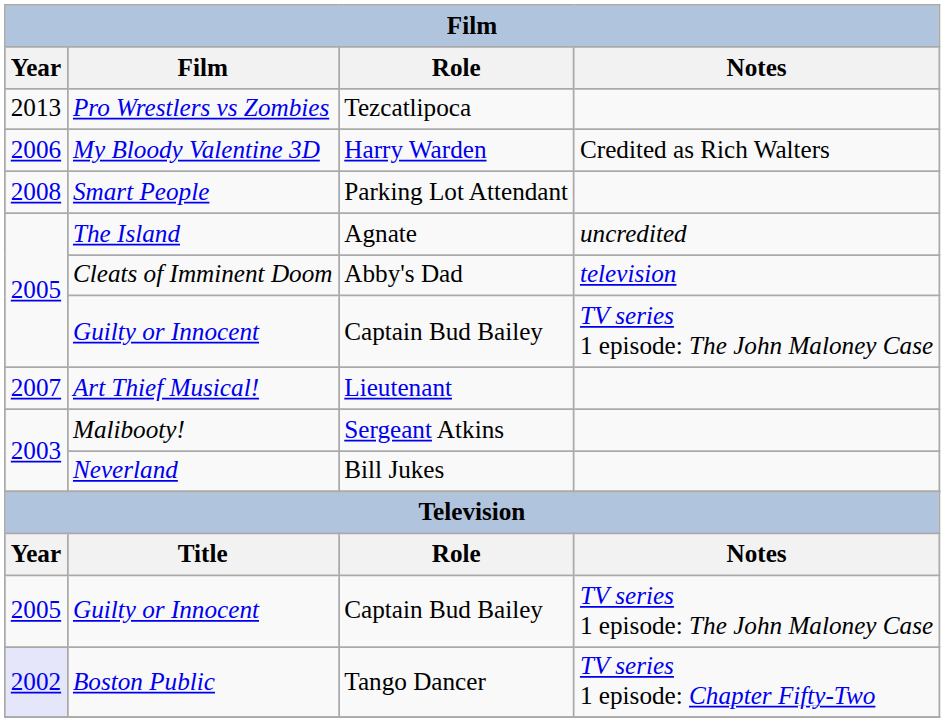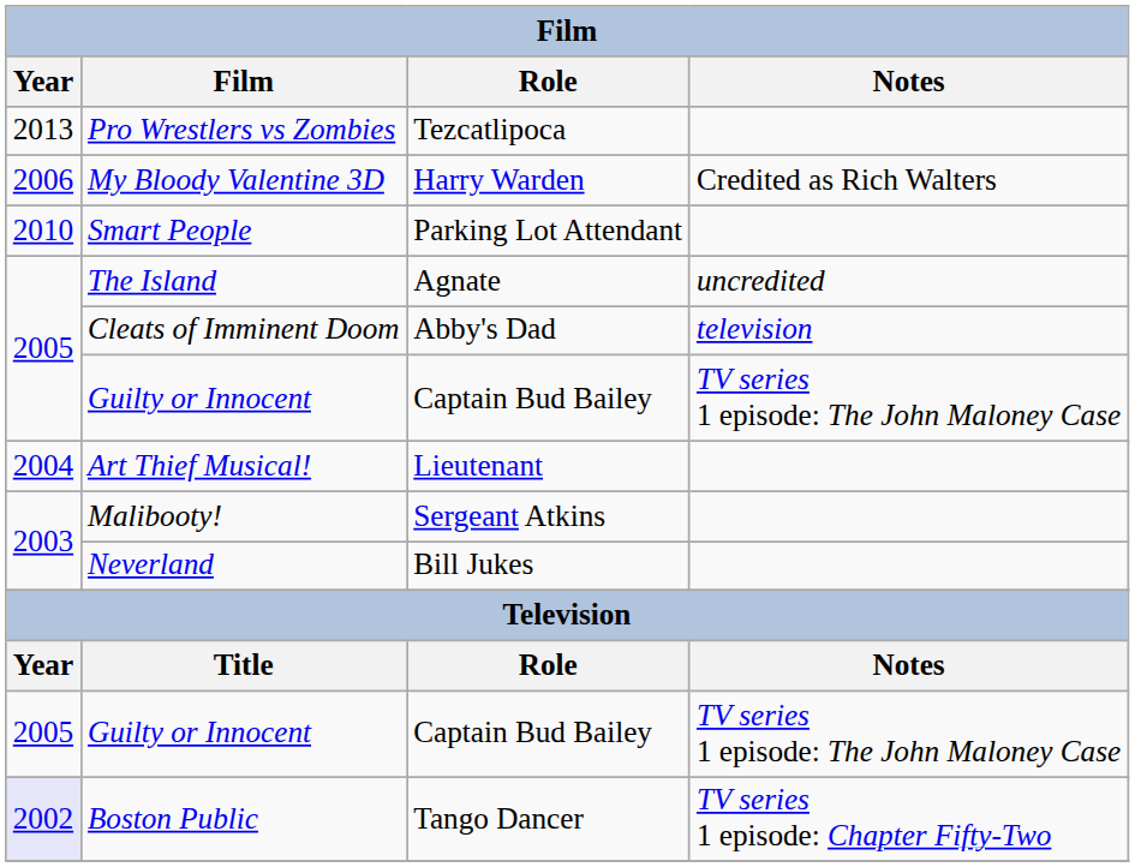Smart People | Year: 2008 -> 2010
Art Thief Musical! | Year: 2007 -> 2004
